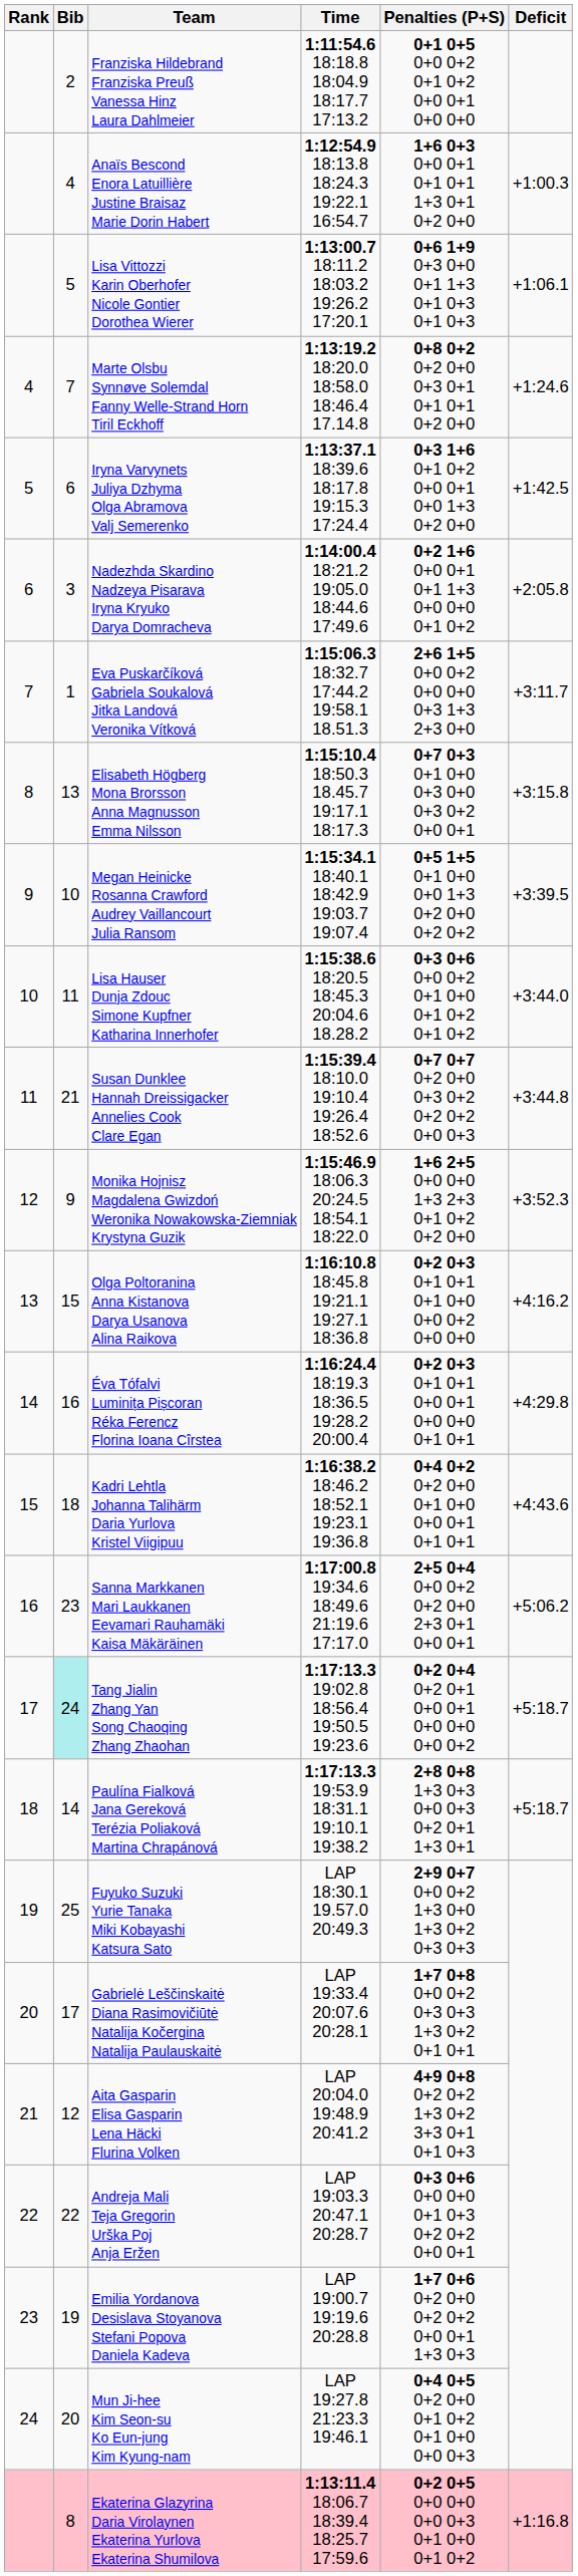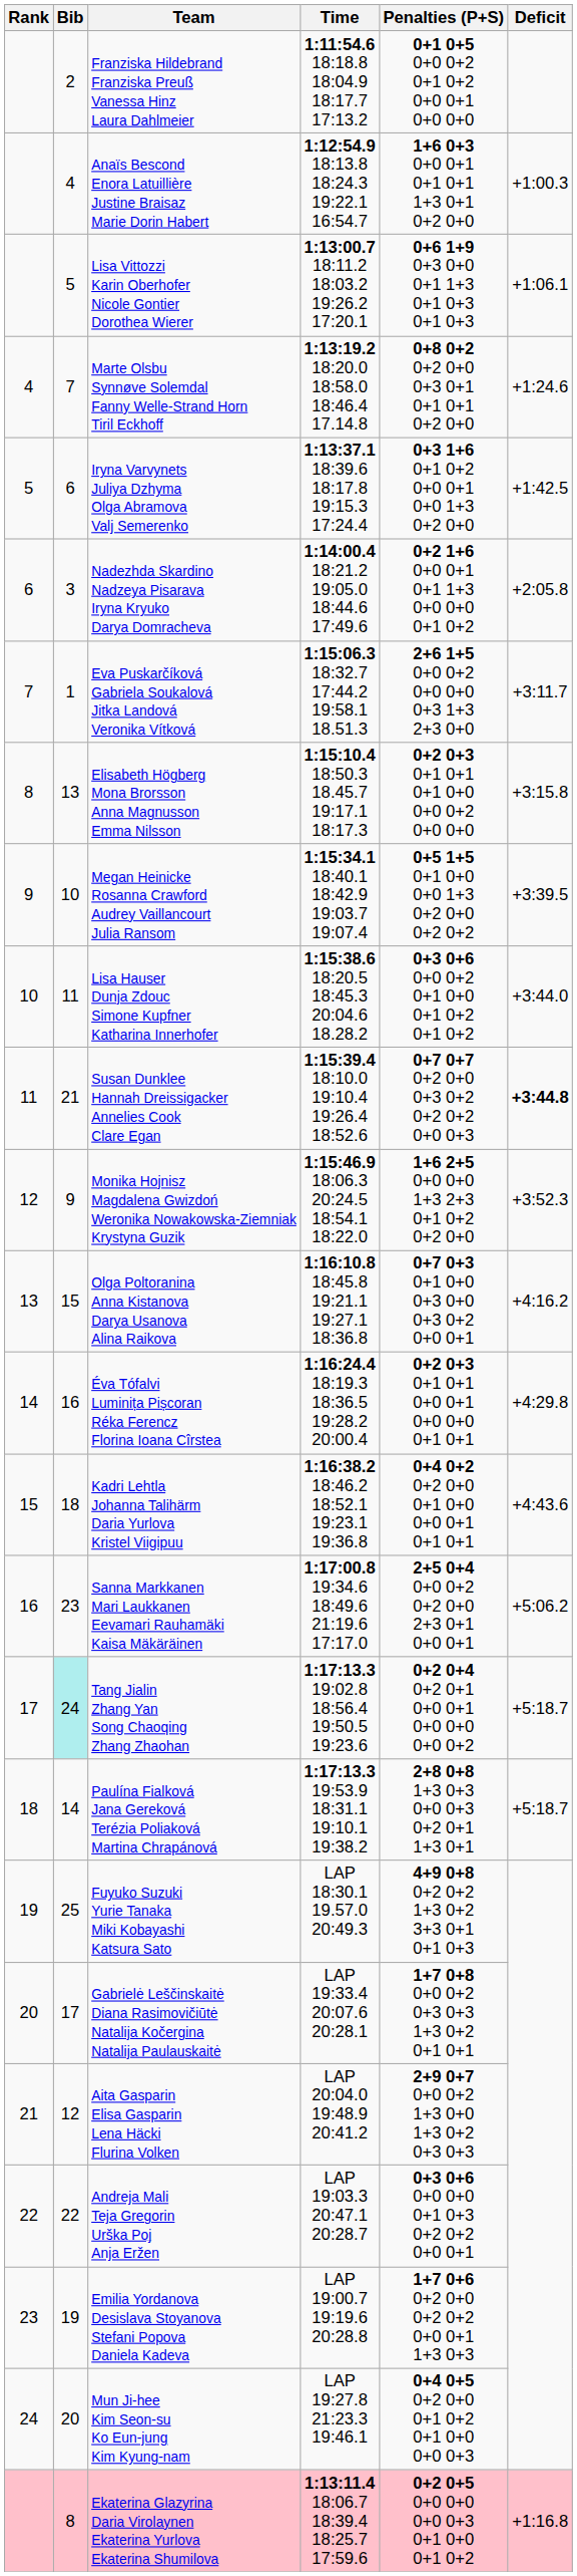Elisabeth Högberg Mona Brorsson Anna Magnusson Emma Nilsson | Penalties (P+S): 0+7 0+3 0+1 0+0 0+3 0+0 0+3 0+2 0+0 0+1 -> 0+2 0+3 0+1 0+1 0+1 0+0 0+0 0+2 0+0 0+0
Susan Dunklee Hannah Dreissigacker Annelies Cook Clare Egan | Deficit: normal -> bold
Olga Poltoranina Anna Kistanova Darya Usanova Alina Raikova | Penalties (P+S): 0+2 0+3 0+1 0+1 0+1 0+0 0+0 0+2 0+0 0+0 -> 0+7 0+3 0+1 0+0 0+3 0+0 0+3 0+2 0+0 0+1
Fuyuko Suzuki Yurie Tanaka Miki Kobayashi Katsura Sato | Penalties (P+S): 2+9 0+7 0+0 0+2 1+3 0+0 1+3 0+2 0+3 0+3 -> 4+9 0+8 0+2 0+2 1+3 0+2 3+3 0+1 0+1 0+3
Aita Gasparin Elisa Gasparin Lena Häcki Flurina Volken | Penalties (P+S): 4+9 0+8 0+2 0+2 1+3 0+2 3+3 0+1 0+1 0+3 -> 2+9 0+7 0+0 0+2 1+3 0+0 1+3 0+2 0+3 0+3
